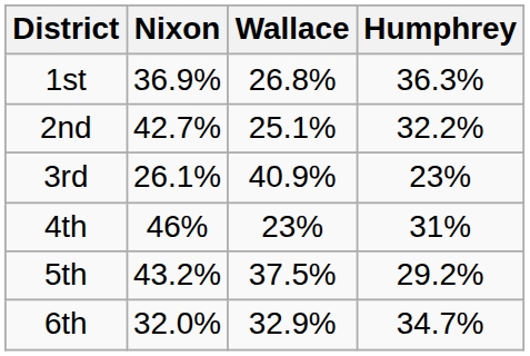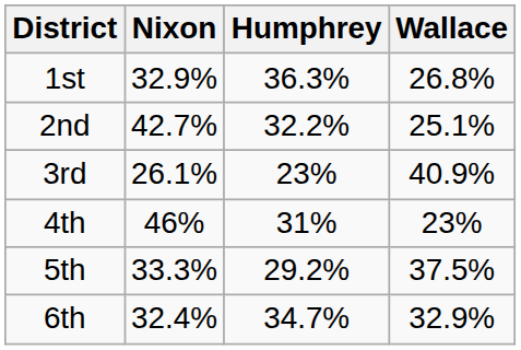columns swapped: Humphrey <-> Wallace
1st | Nixon: 36.9% -> 32.9%
5th | Nixon: 43.2% -> 33.3%
6th | Nixon: 32.0% -> 32.4%
